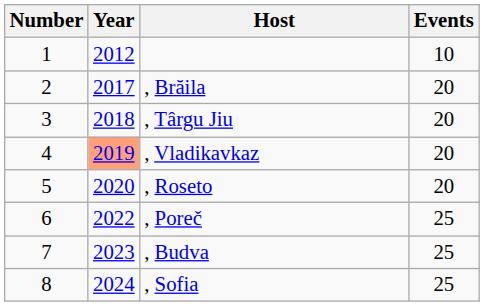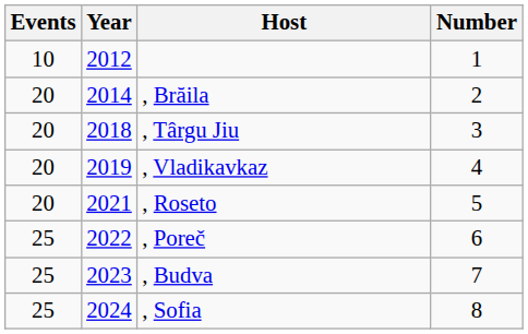columns swapped: Number <-> Events
, Brăila | Year: 2017 -> 2014
, Vladikavkaz | Year: lightsalmon background -> no background
, Roseto | Year: 2020 -> 2021
